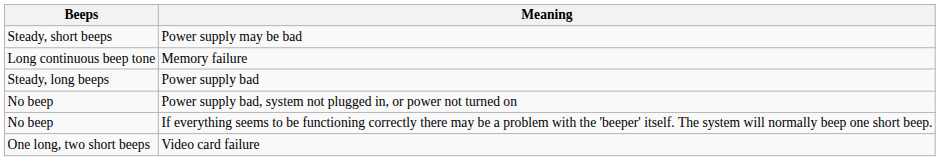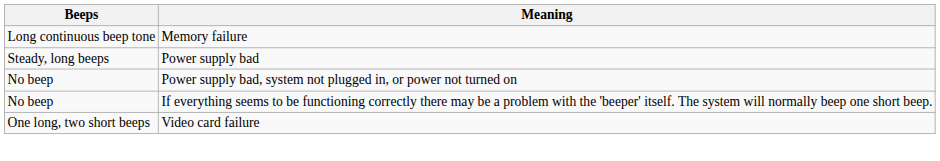- row: Steady, short beeps | Power supply may be bad
